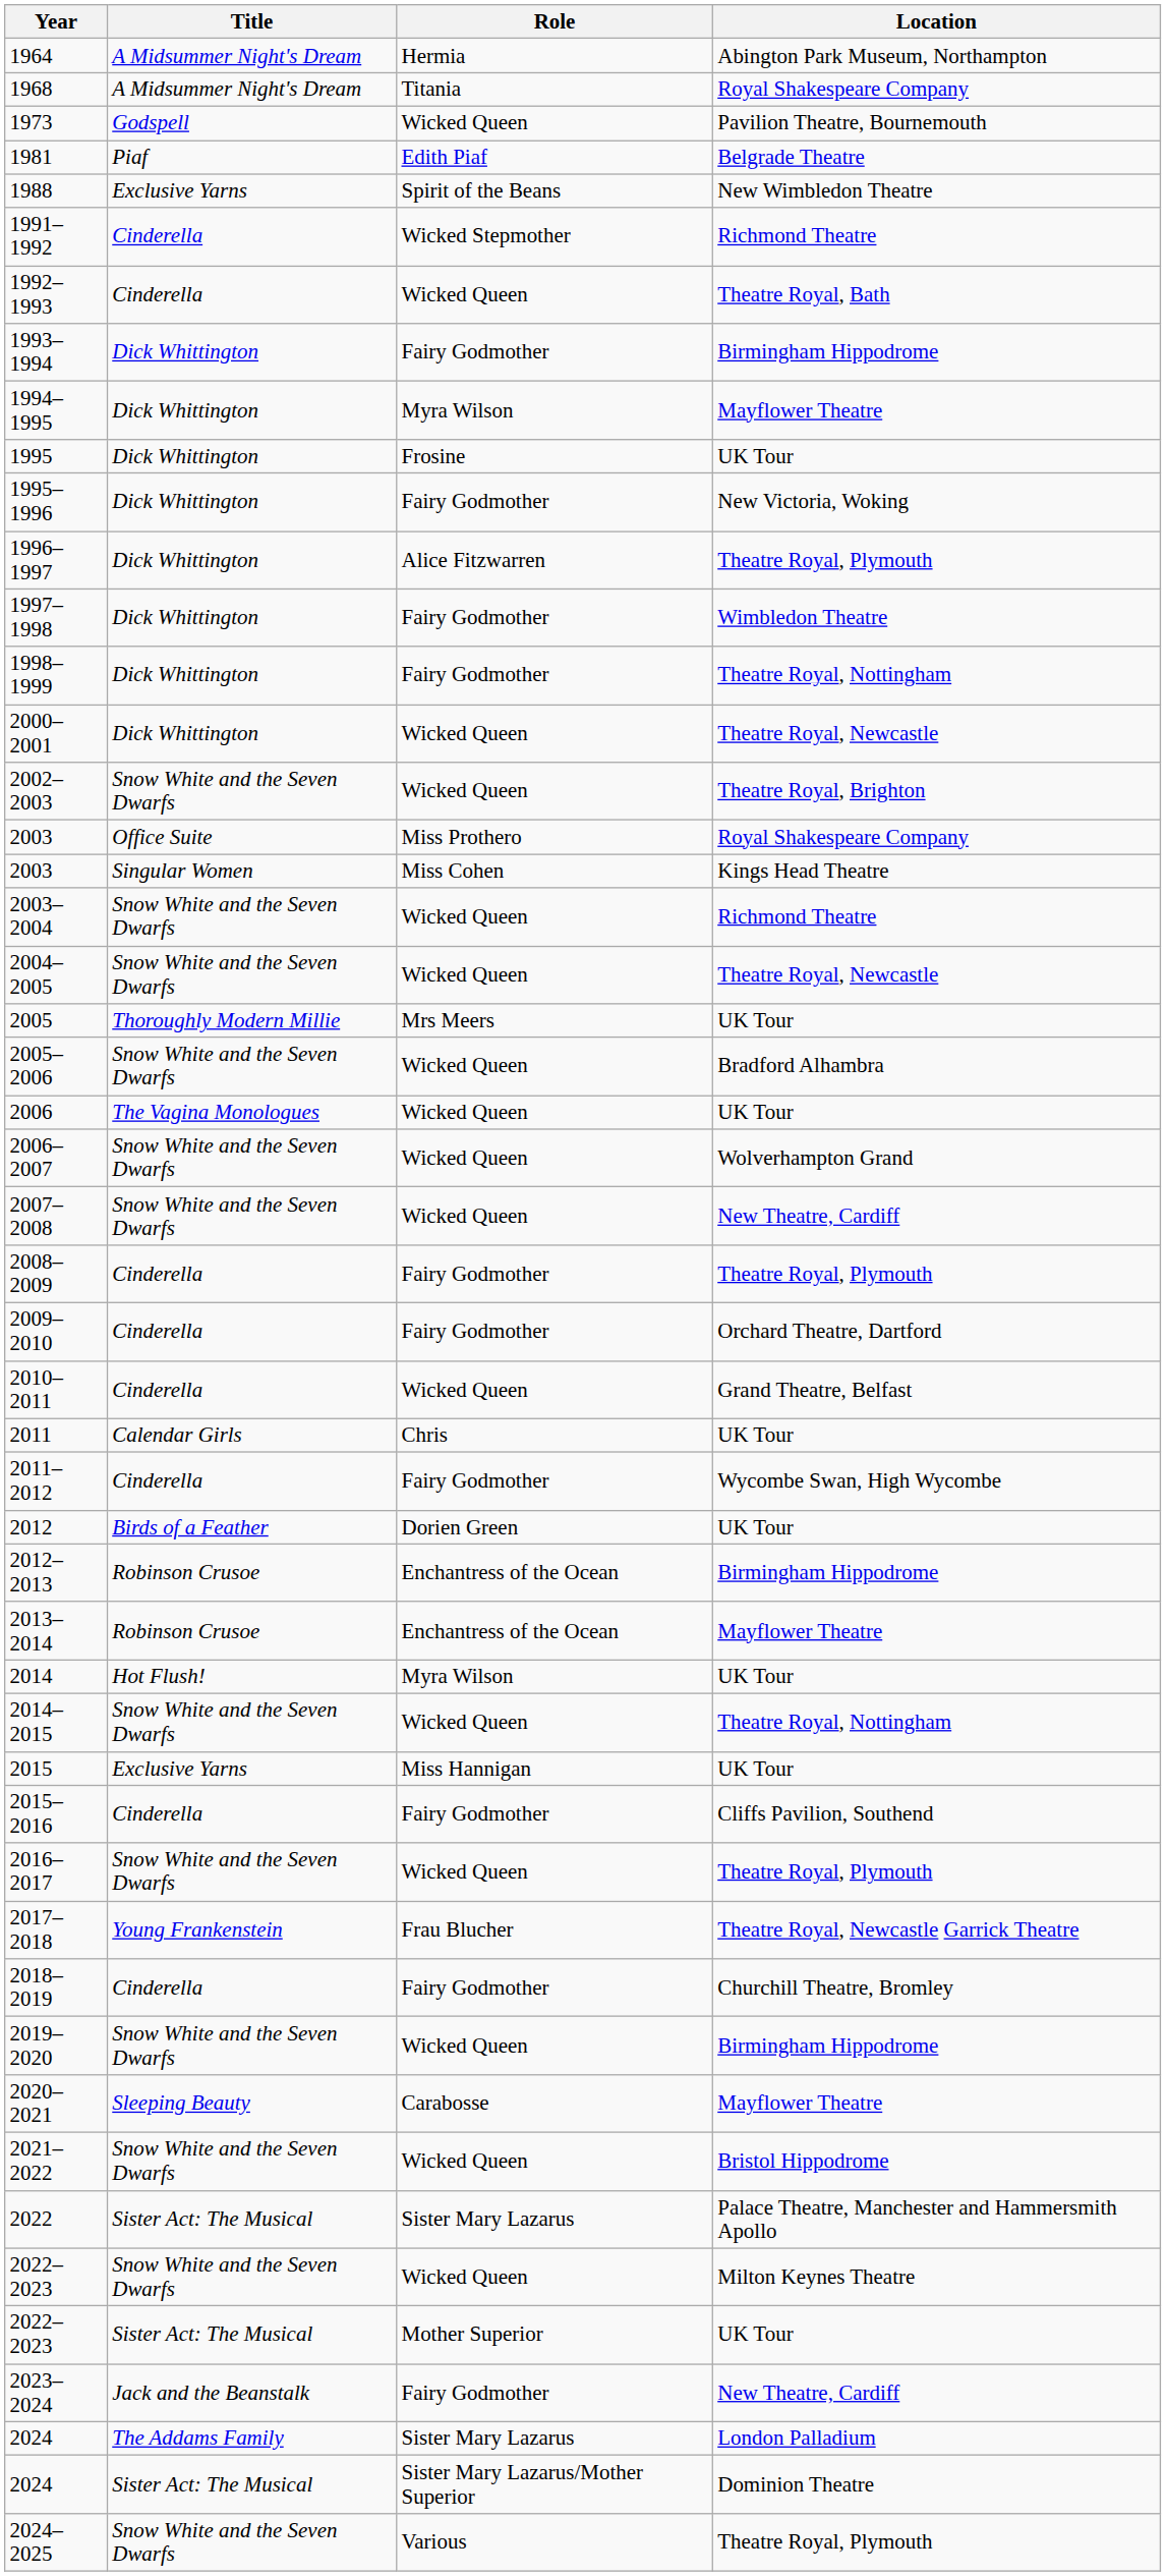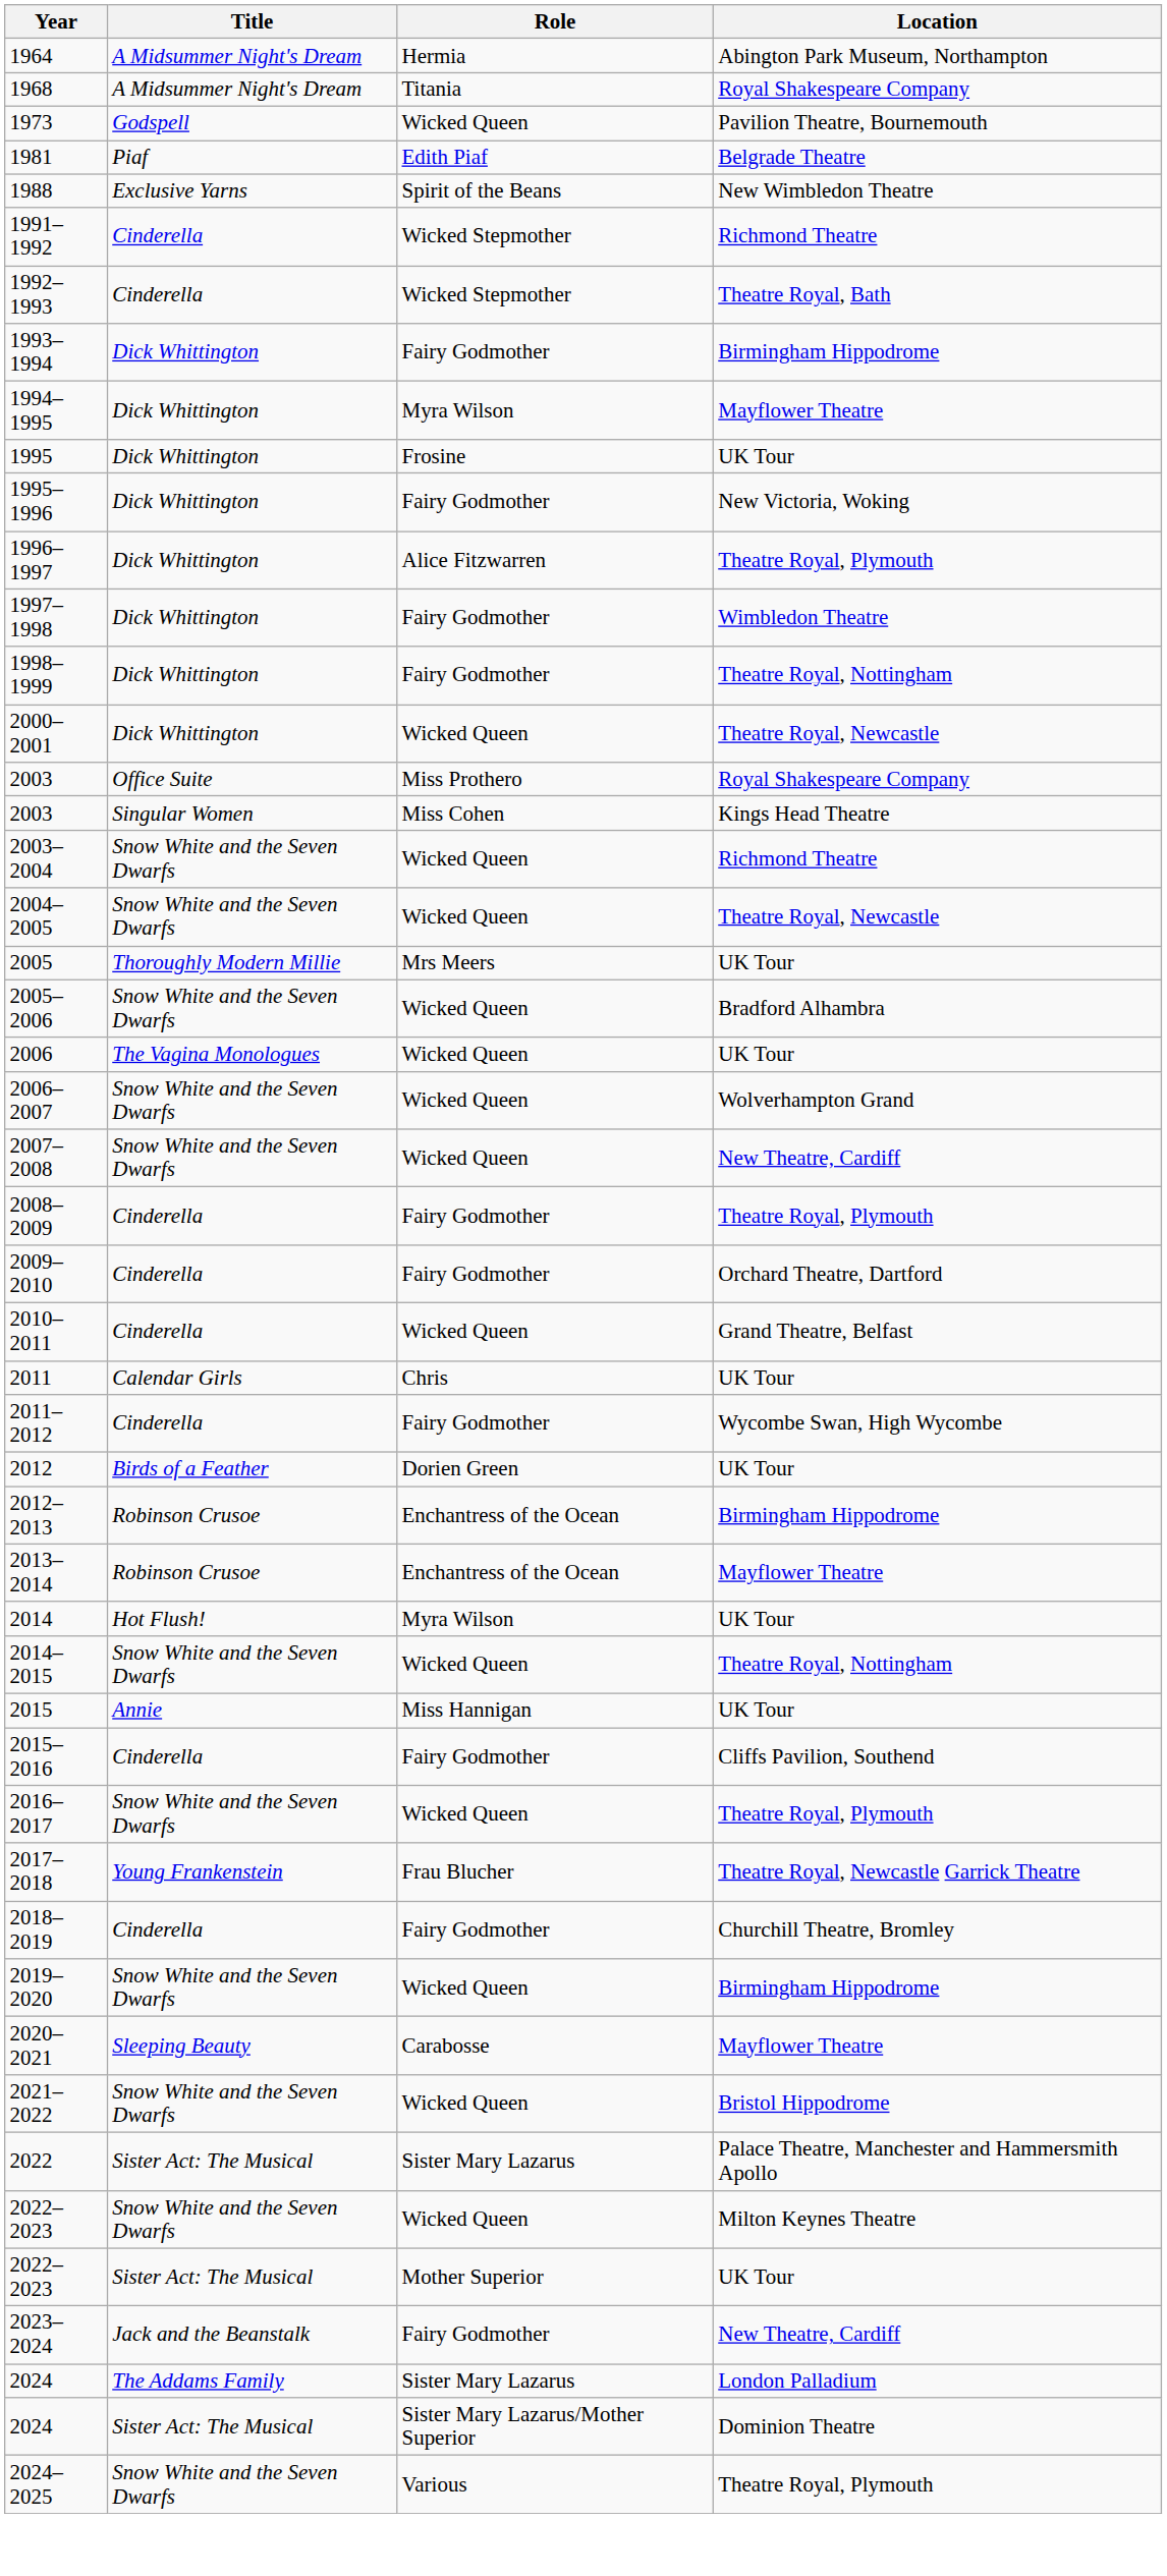1992–1993 | Role: Wicked Queen -> Wicked Stepmother
- row: 2002–2003 | Snow White and the Seven Dwarfs | Wicked Queen | Theatre Royal, Brighton
2015 | Title: Exclusive Yarns -> Annie
